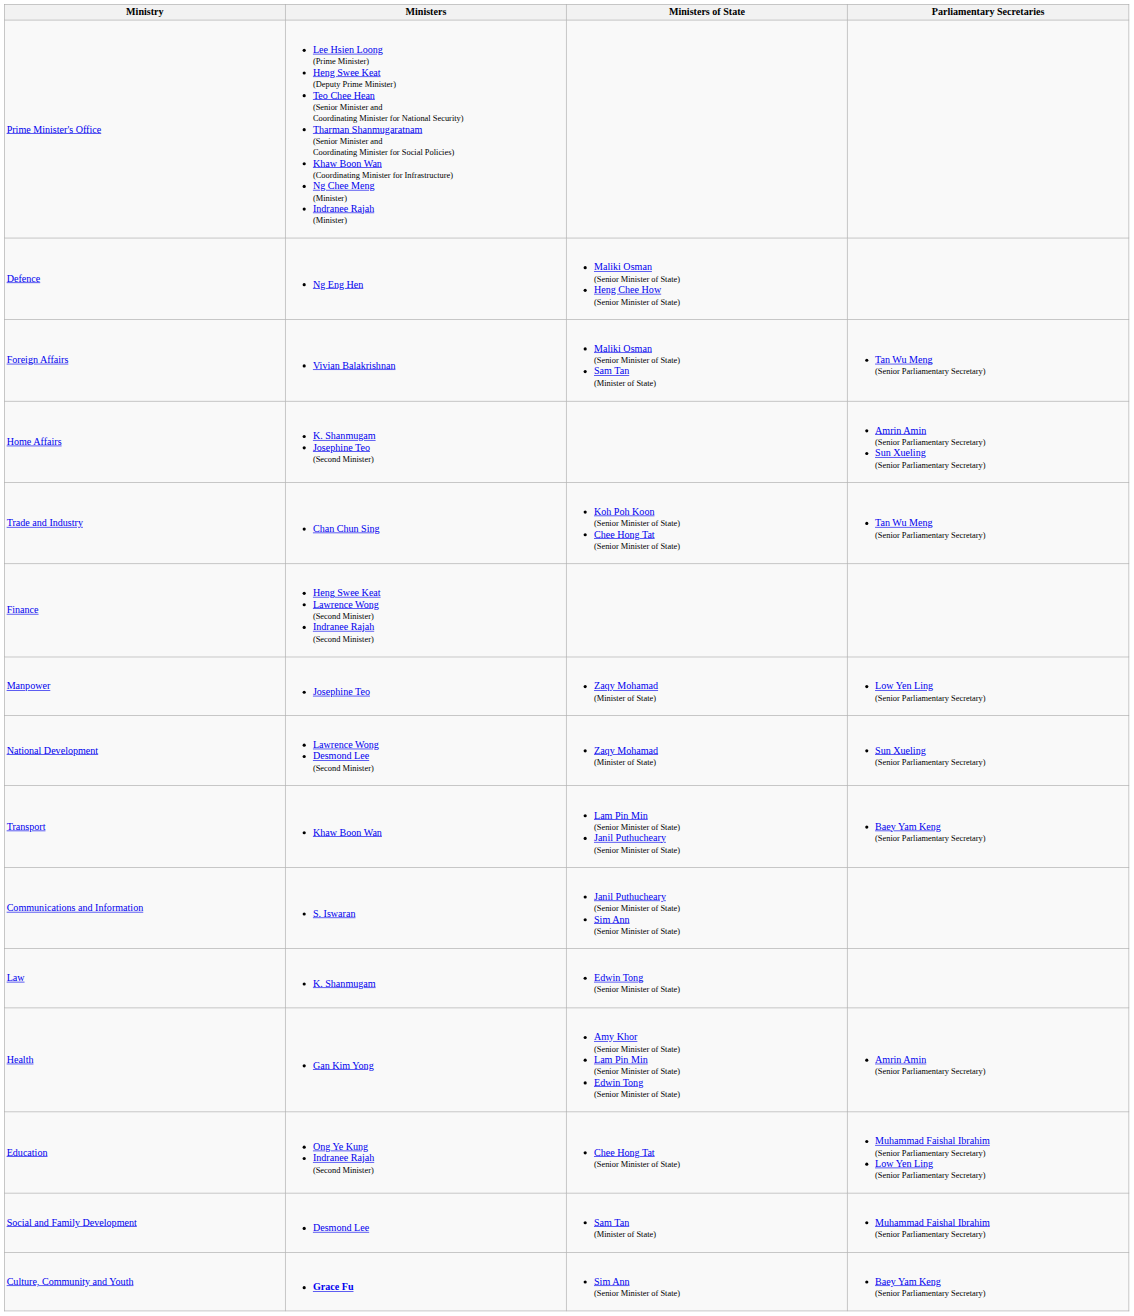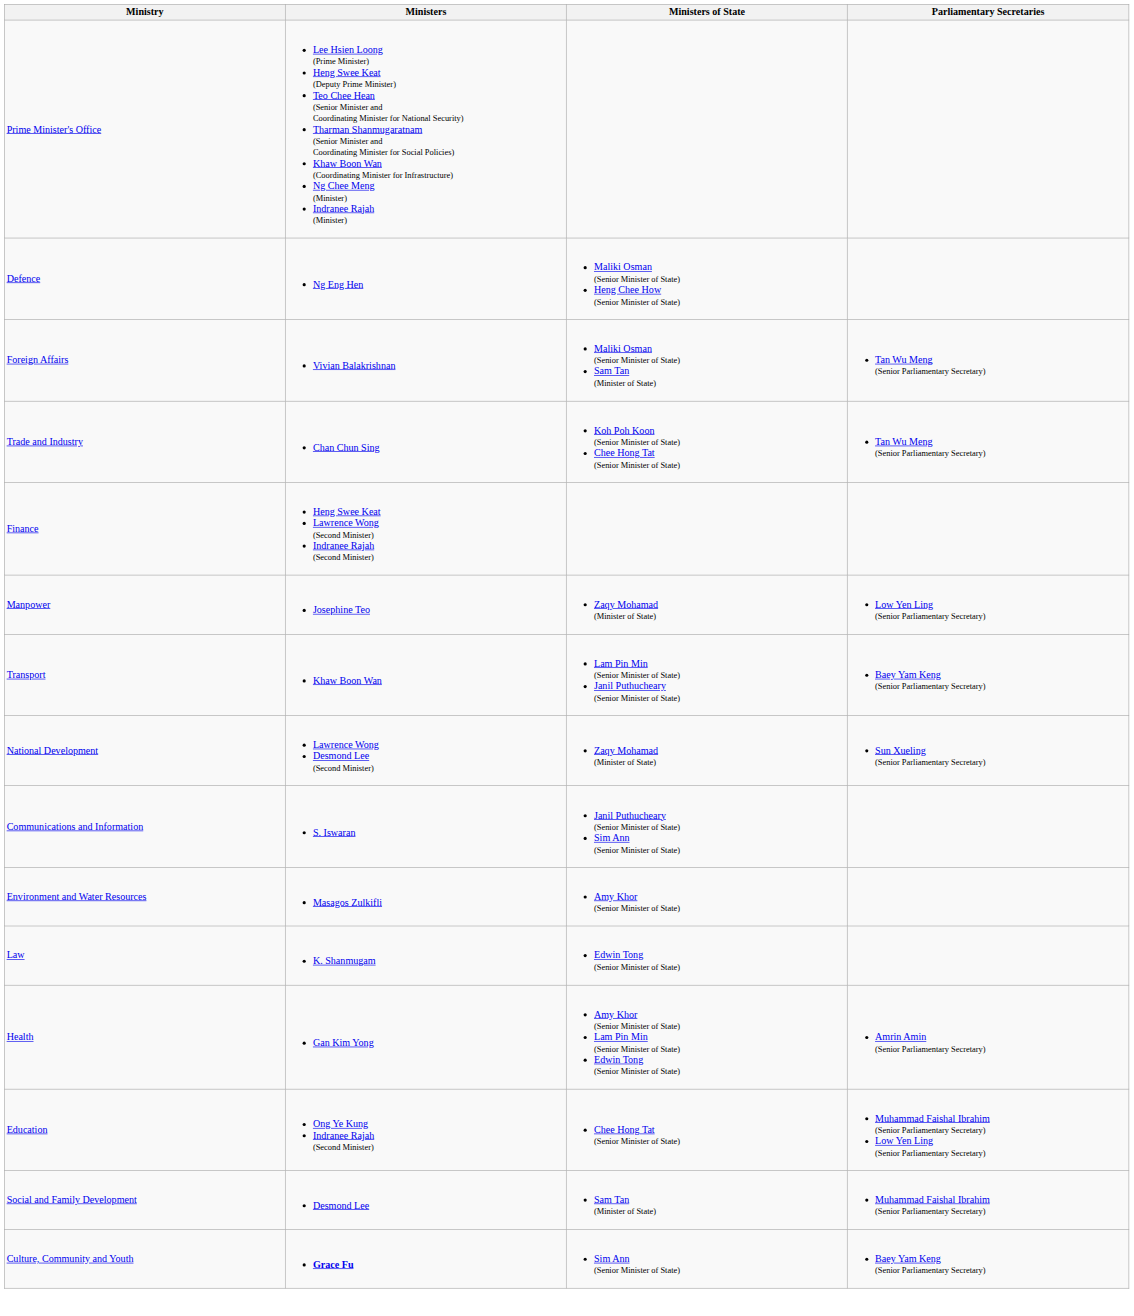- row: Home Affairs | K. Shanmugam Josephine Teo (Second Minister) | Amrin Amin (Senior Parliamentary Secretary) Sun Xueling (Senior Parliamentary Secretary)
rows swapped: Transport <-> National Development
+ row: Environment and Water Resources | Masagos Zulkifli | Amy Khor (Senior Minister of State)
